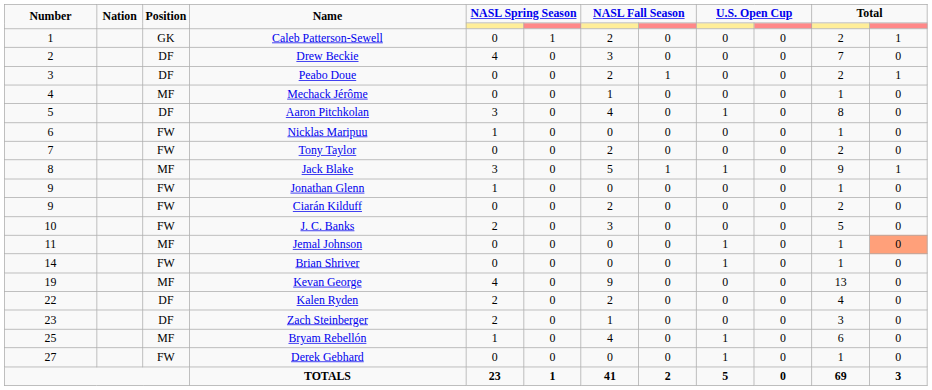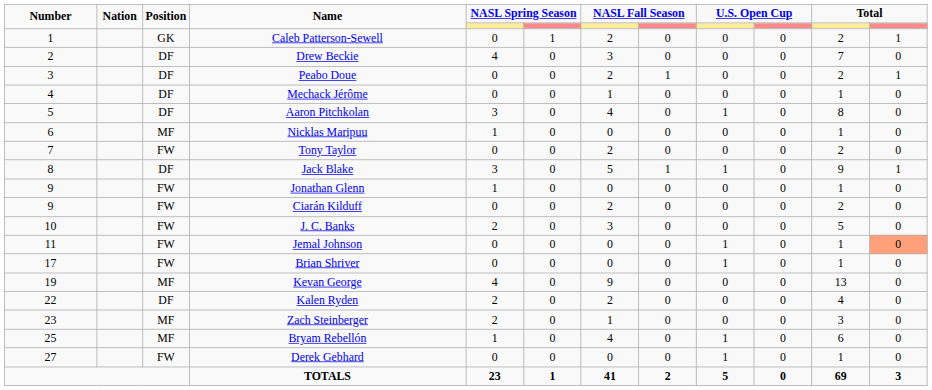Mechack Jérôme | Position: MF -> DF
Nicklas Maripuu | Position: FW -> MF
Jack Blake | Position: MF -> DF
Jemal Johnson | Position: MF -> FW
Brian Shriver | Number: 14 -> 17
Zach Steinberger | Position: DF -> MF
